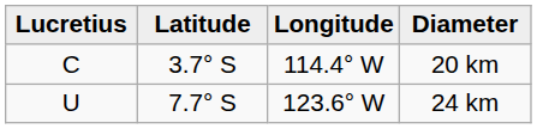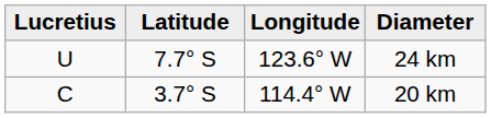rows swapped: 20 km <-> 24 km
